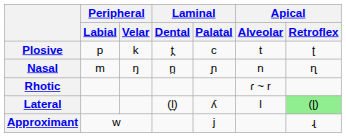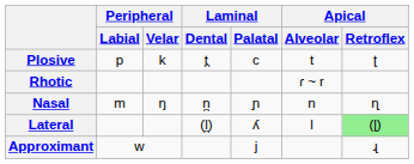rows swapped: Nasal <-> Rhotic
